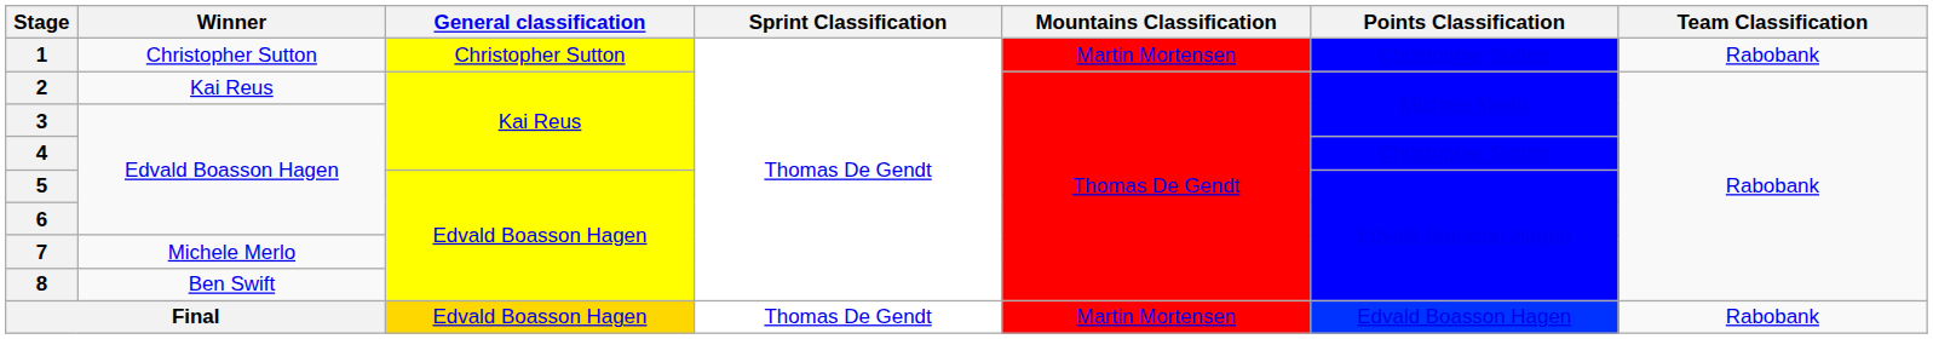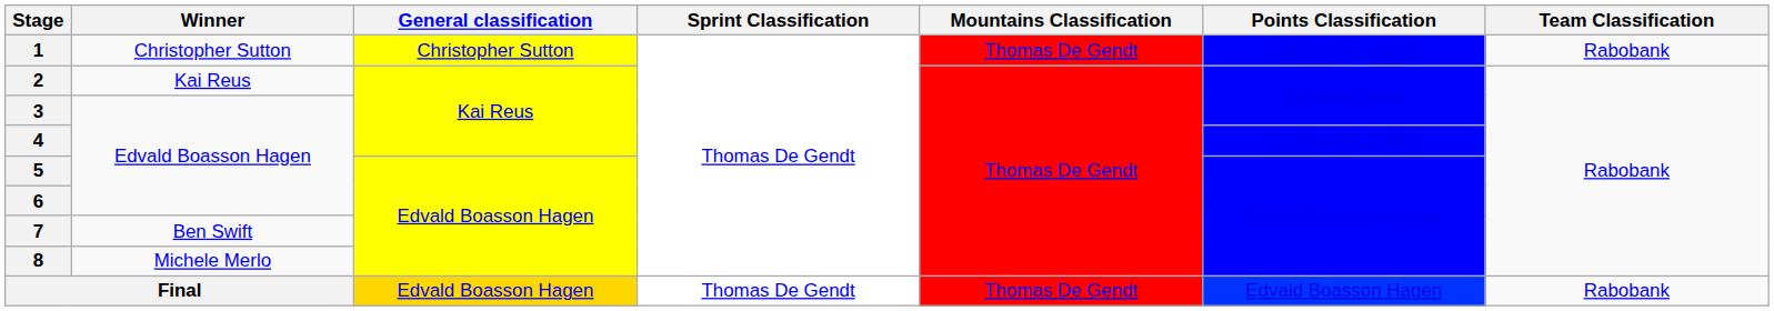1 | Mountains Classification: Martin Mortensen -> Thomas De Gendt
7 | Winner: Michele Merlo -> Ben Swift
8 | Winner: Ben Swift -> Michele Merlo
Final | Mountains Classification: Martin Mortensen -> Thomas De Gendt
